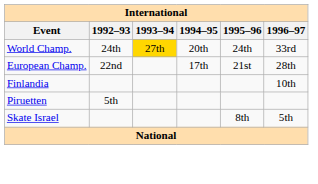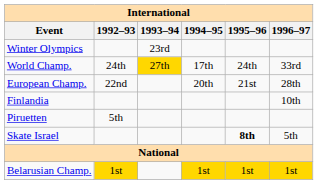+ row: Winter Olympics | 23rd
World Champ. | 1994–95: 20th -> 17th
European Champ. | 1994–95: 17th -> 20th
Skate Israel | 1995–96: normal -> bold
+ row: Belarusian Champ. | 1st | 1st | 1st | 1st
